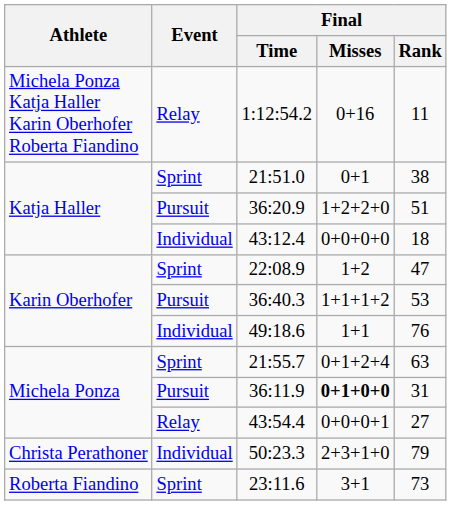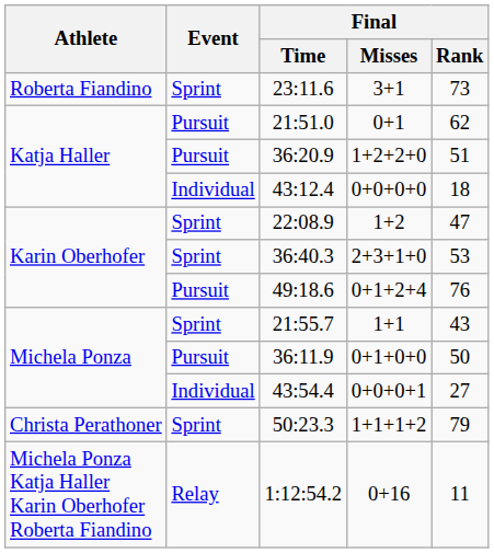rows swapped: 23:11.6 <-> 1:12:54.2
21:51.0 | Event: Sprint -> Pursuit
21:51.0 | Final / Rank: 38 -> 62
36:40.3 | Event: Pursuit -> Sprint
36:40.3 | Final / Misses: 1+1+1+2 -> 2+3+1+0
49:18.6 | Event: Individual -> Pursuit
49:18.6 | Final / Misses: 1+1 -> 0+1+2+4
21:55.7 | Final / Misses: 0+1+2+4 -> 1+1
21:55.7 | Final / Rank: 63 -> 43
36:11.9 | Final / Misses: bold -> normal
36:11.9 | Final / Rank: 31 -> 50
43:54.4 | Event: Relay -> Individual
50:23.3 | Event: Individual -> Sprint
50:23.3 | Final / Misses: 2+3+1+0 -> 1+1+1+2
